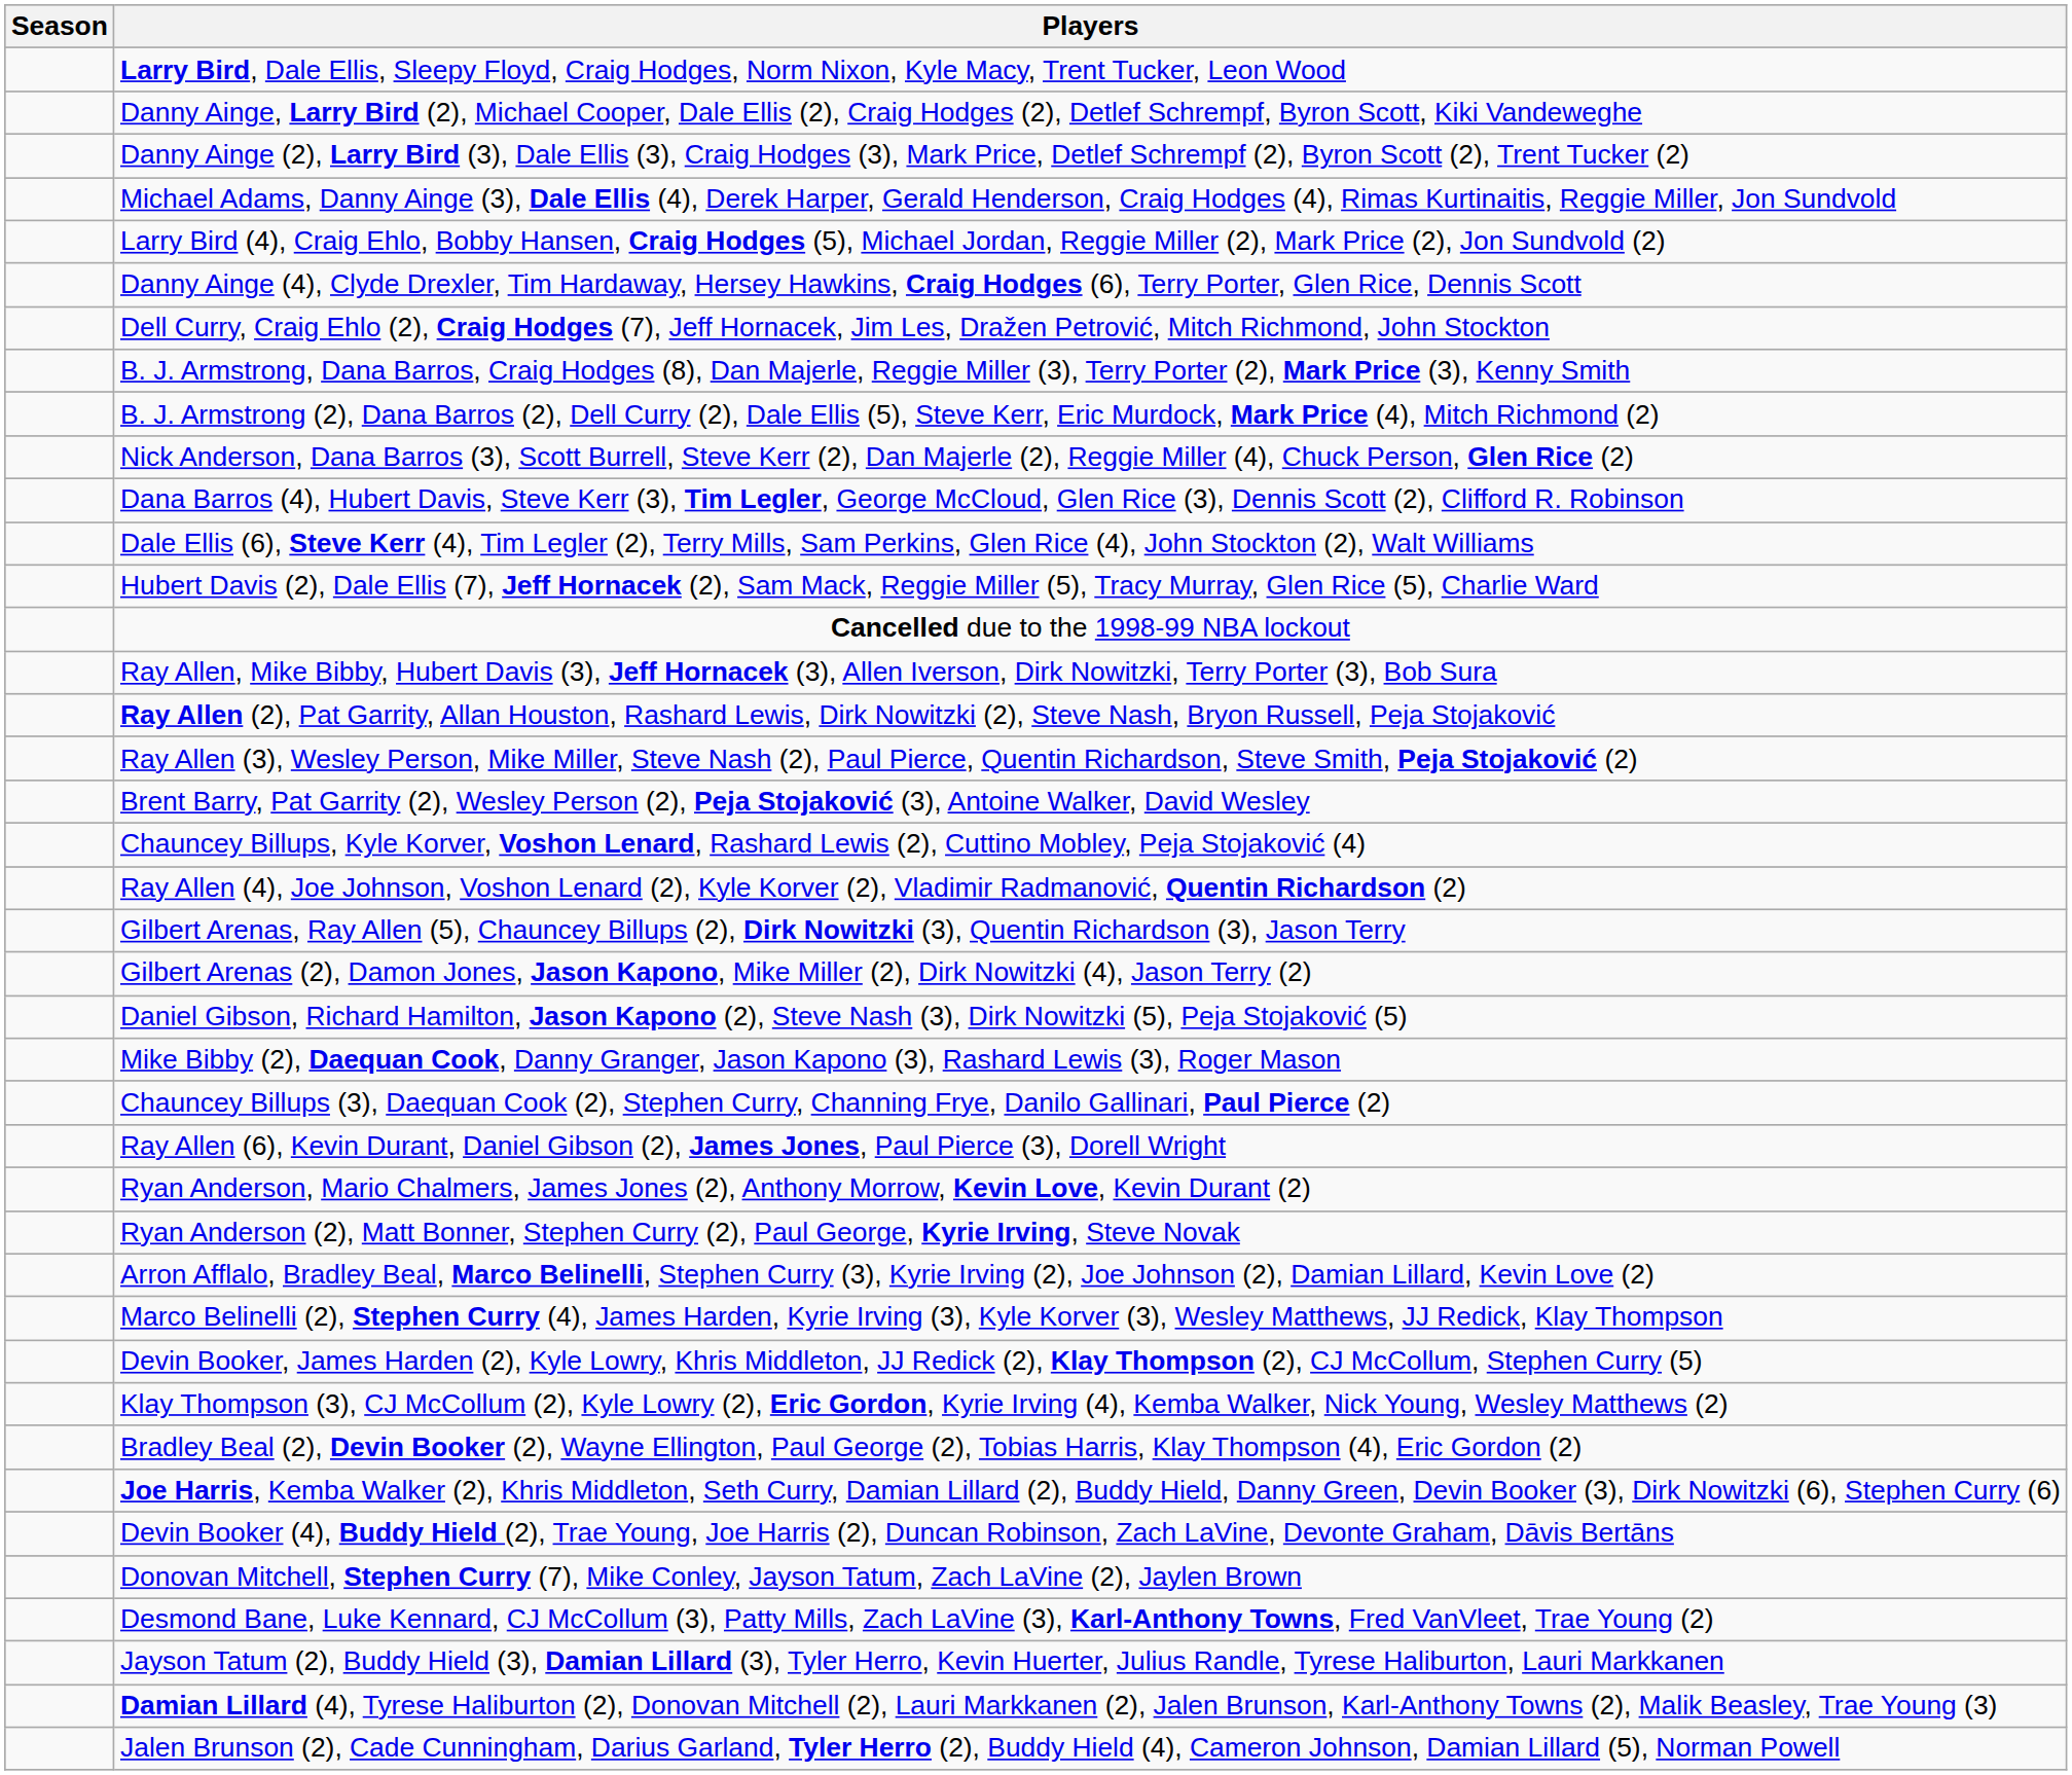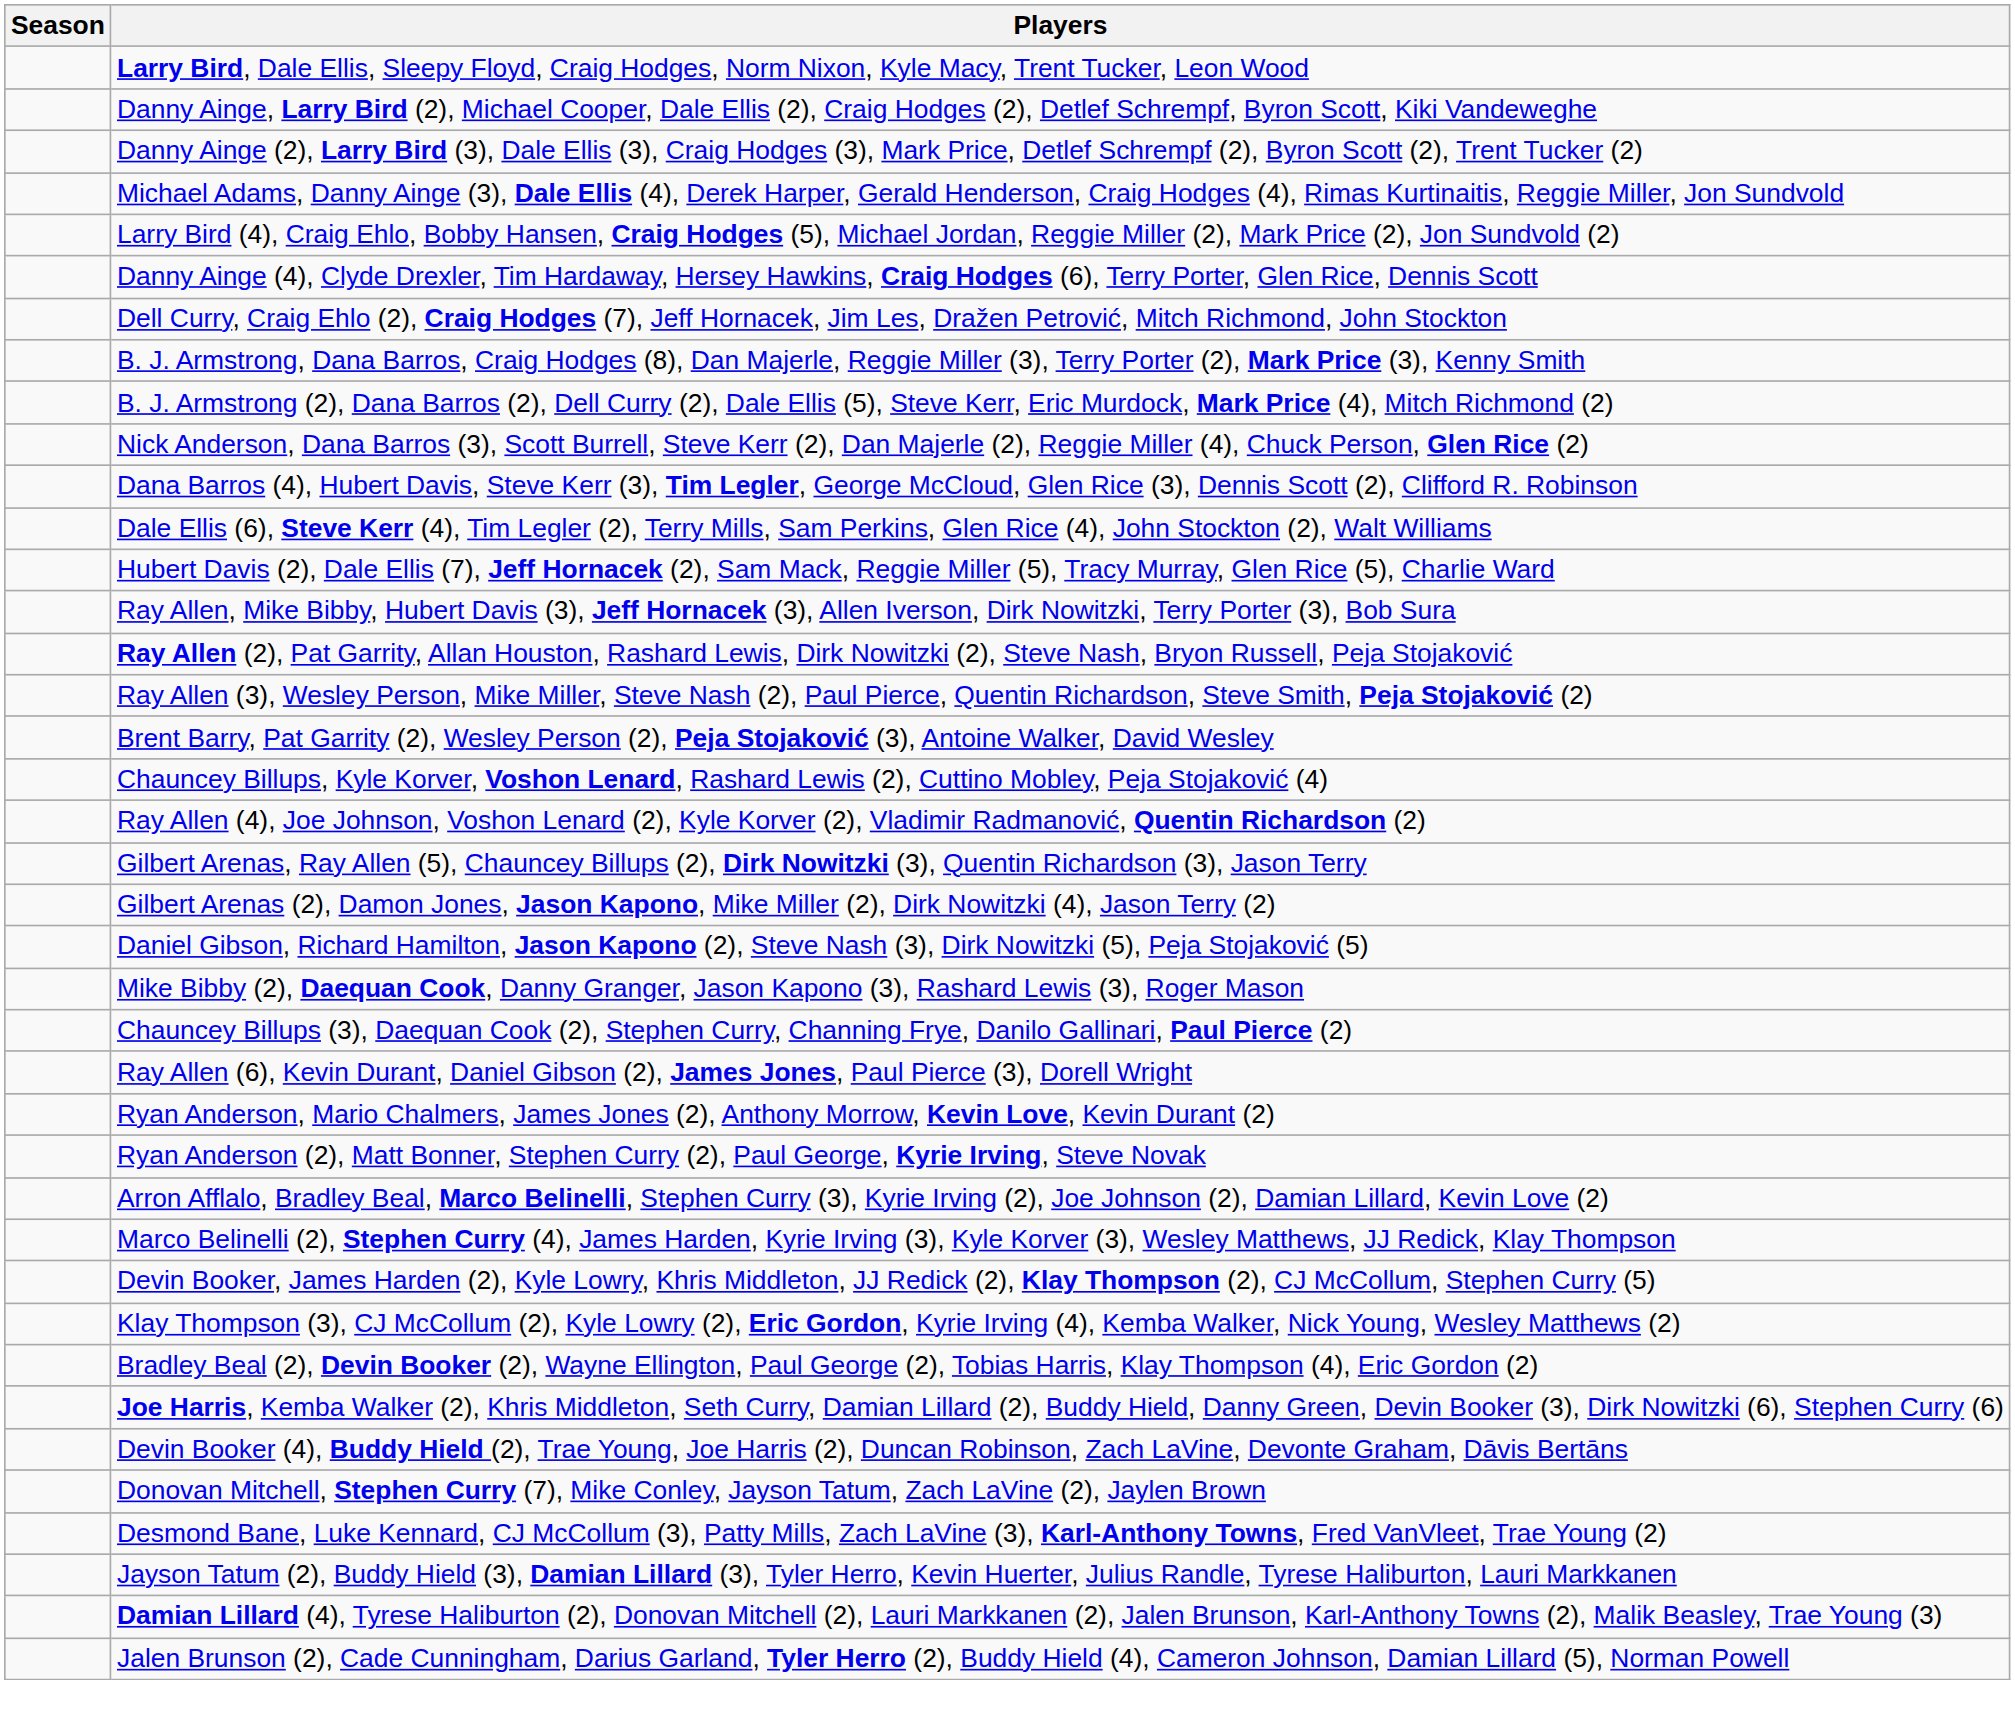- row: Cancelled due to the 1998-99 NBA lockout
